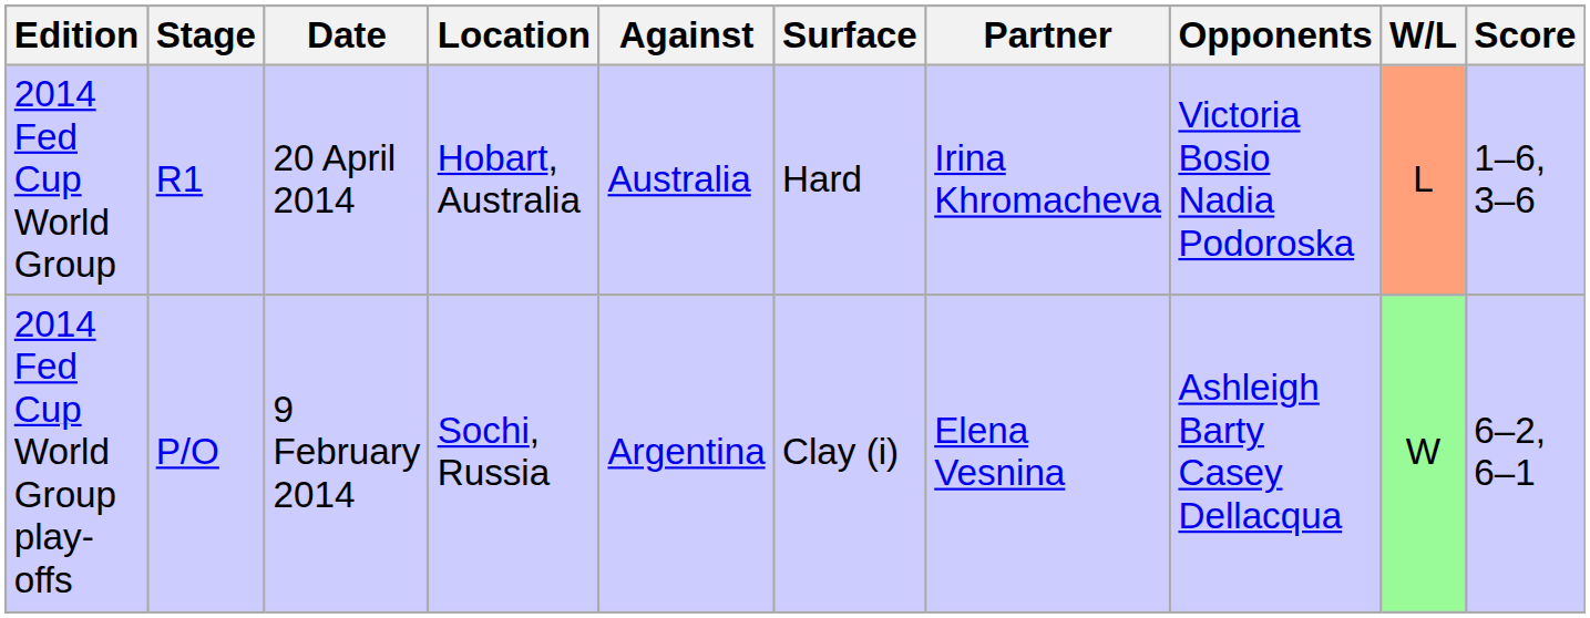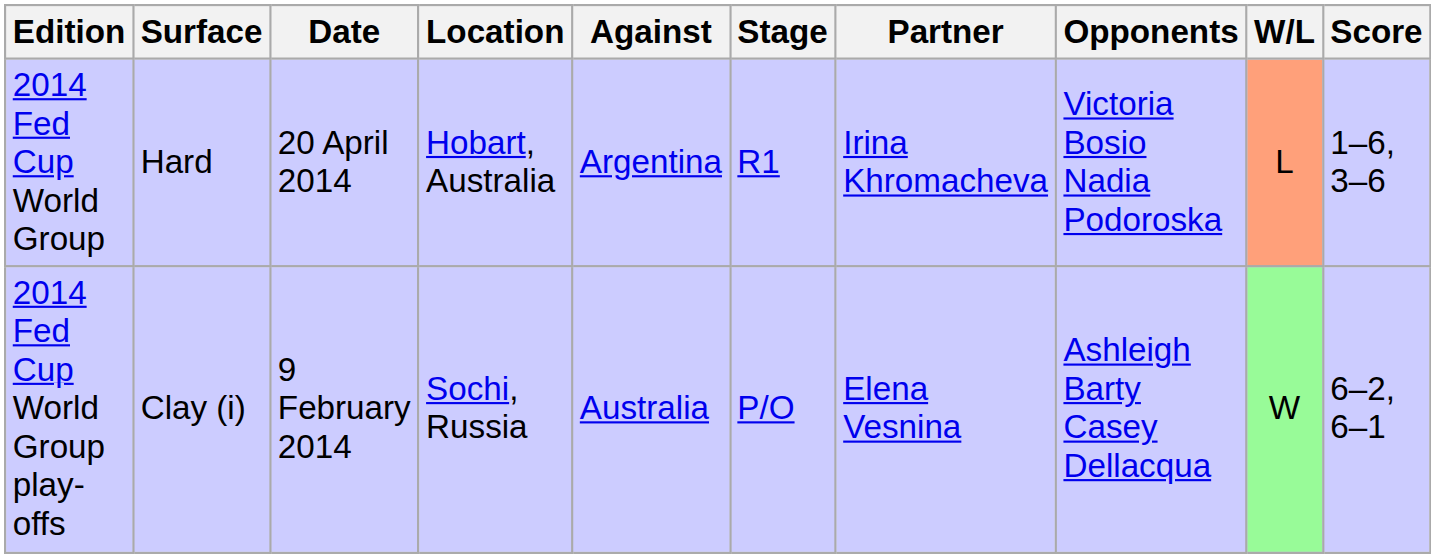columns swapped: Stage <-> Surface
2014 Fed Cup World Group | Against: Australia -> Argentina
2014 Fed Cup World Group play-offs | Against: Argentina -> Australia
